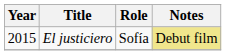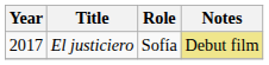El justiciero | Year: 2015 -> 2017
